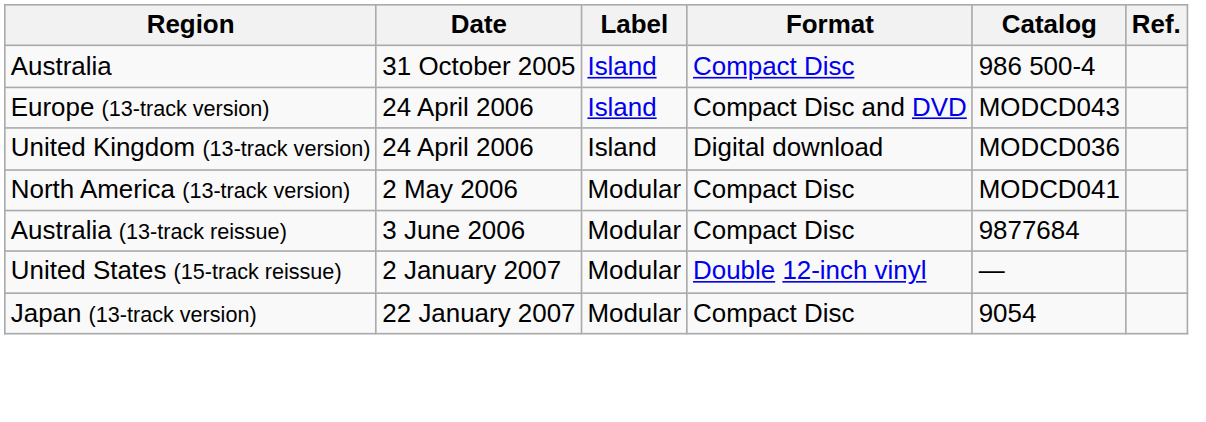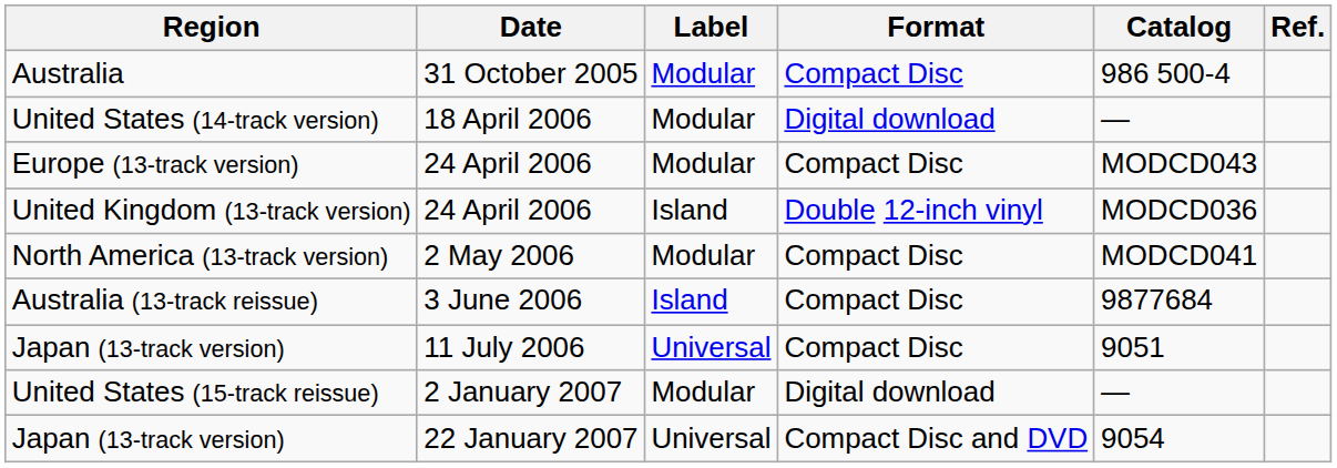Australia | Label: Island -> Modular
+ row: United States (14-track version) | 18 April 2006 | Modular | Digital download | —
Europe (13-track version) | Label: Island -> Modular
Europe (13-track version) | Format: Compact Disc and DVD -> Compact Disc
United Kingdom (13-track version) | Format: Digital download -> Double 12-inch vinyl
Australia (13-track reissue) | Label: Modular -> Island
+ row: Japan (13-track version) | 11 July 2006 | Universal | Compact Disc | 9051
United States (15-track reissue) | Format: Double 12-inch vinyl -> Digital download
Japan (13-track version) / 22 January 2007 | Label: Modular -> Universal
Japan (13-track version) / 22 January 2007 | Format: Compact Disc -> Compact Disc and DVD
